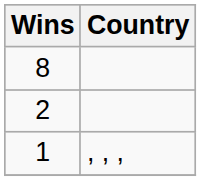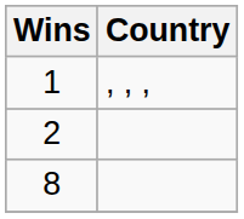rows swapped: 8 <-> 1
